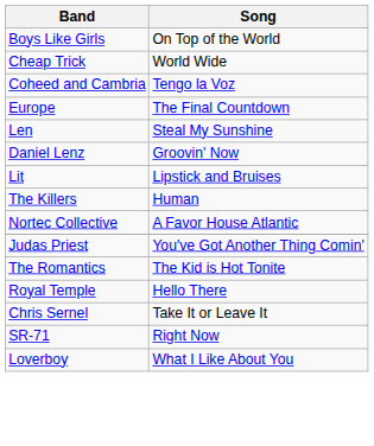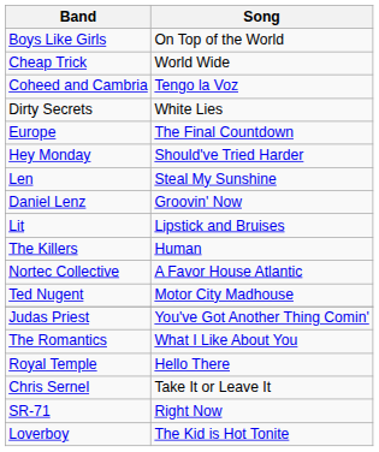+ row: Dirty Secrets | White Lies
+ row: Hey Monday | Should've Tried Harder
+ row: Ted Nugent | Motor City Madhouse
The Romantics | Song: The Kid is Hot Tonite -> What I Like About You
Loverboy | Song: What I Like About You -> The Kid is Hot Tonite
